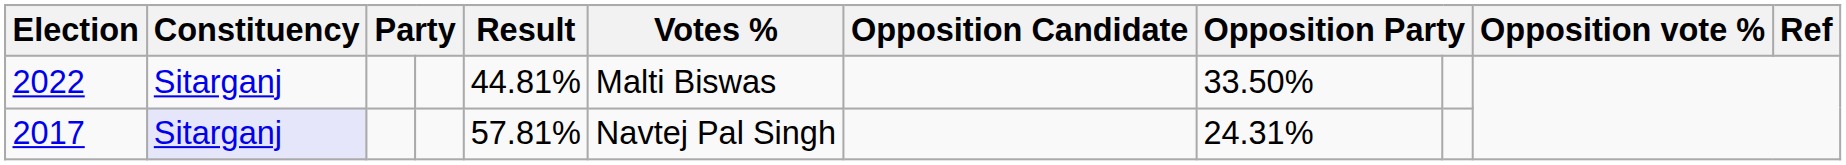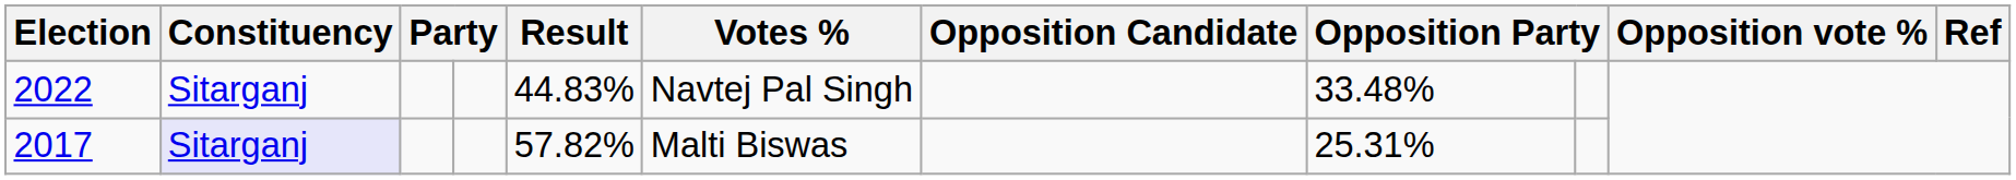2022 | Result: 44.81% -> 44.83%
2022 | Votes %: Malti Biswas -> Navtej Pal Singh
2022 | column 8: 33.50% -> 33.48%
2017 | Result: 57.81% -> 57.82%
2017 | Votes %: Navtej Pal Singh -> Malti Biswas
2017 | column 8: 24.31% -> 25.31%
